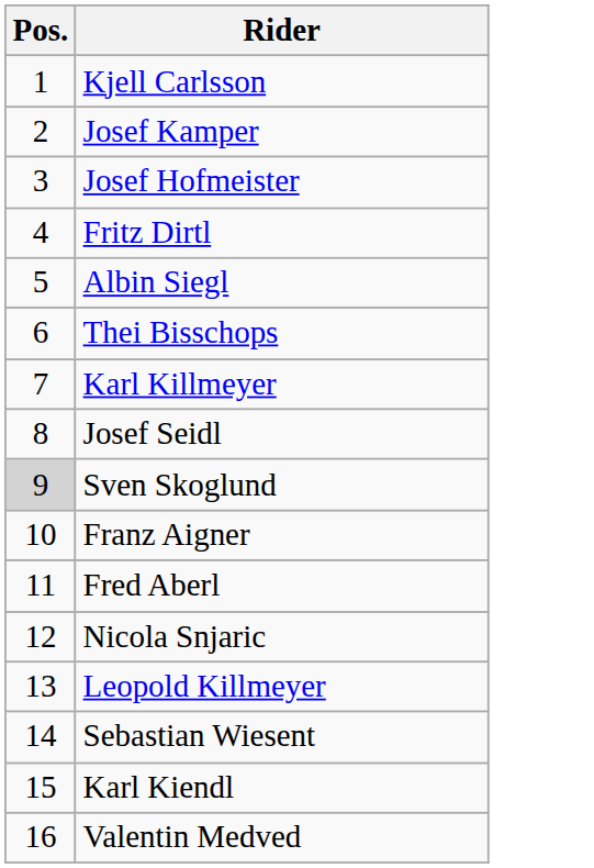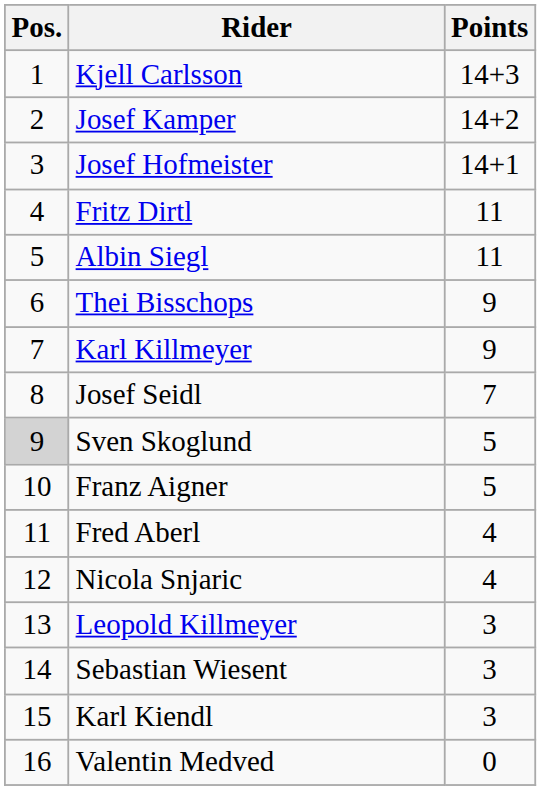+ column: Points | 14+3 | 14+2 | 14+1 | 11 | 11 | 9 | 9 | 7 | 5 | 5 | 4 | 4 | 3 | 3 | 3 | 0
